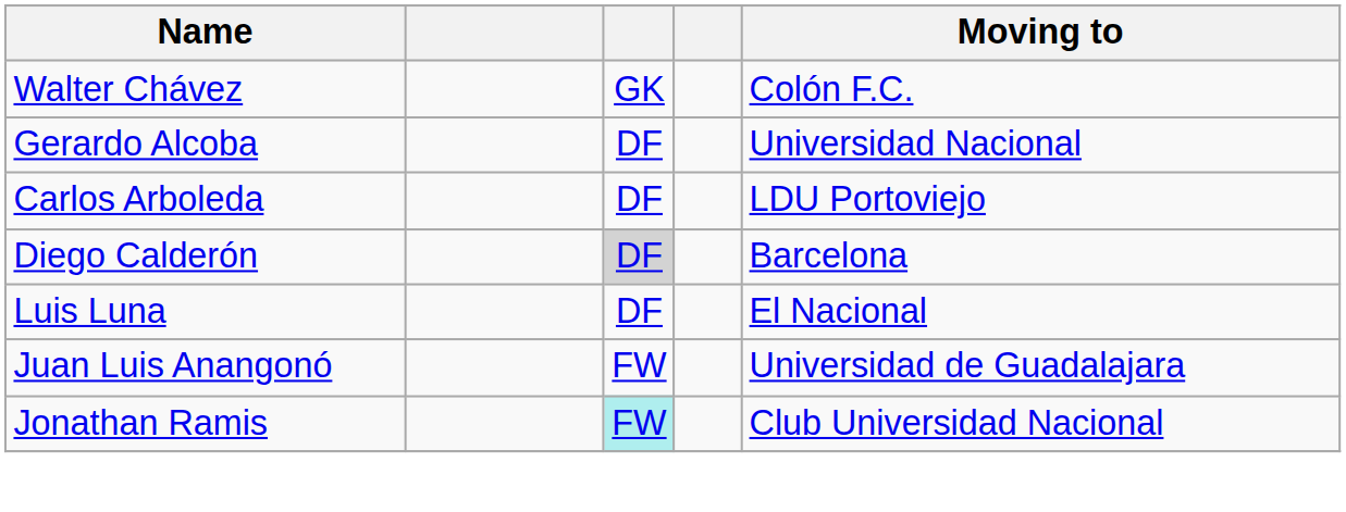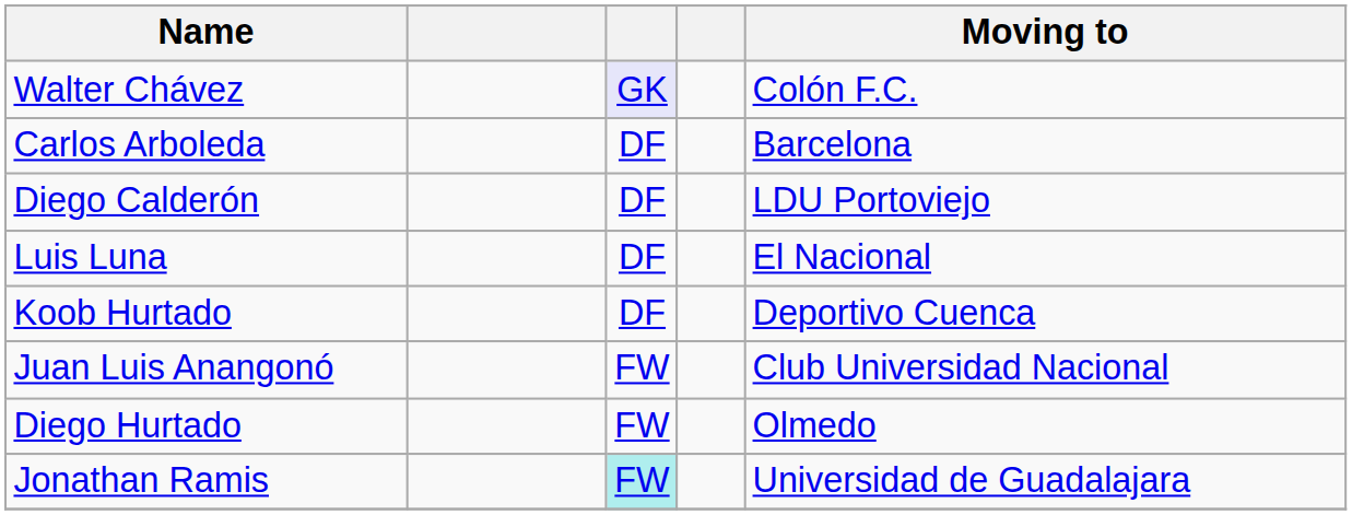Walter Chávez | column 3: no background -> lavender background
- row: Gerardo Alcoba | DF | Universidad Nacional
Carlos Arboleda | Moving to: LDU Portoviejo -> Barcelona
Diego Calderón | column 3: lightgrey background -> no background
Diego Calderón | Moving to: Barcelona -> LDU Portoviejo
+ row: Koob Hurtado | DF | Deportivo Cuenca
Juan Luis Anangonó | Moving to: Universidad de Guadalajara -> Club Universidad Nacional
+ row: Diego Hurtado | FW | Olmedo
Jonathan Ramis | Moving to: Club Universidad Nacional -> Universidad de Guadalajara
